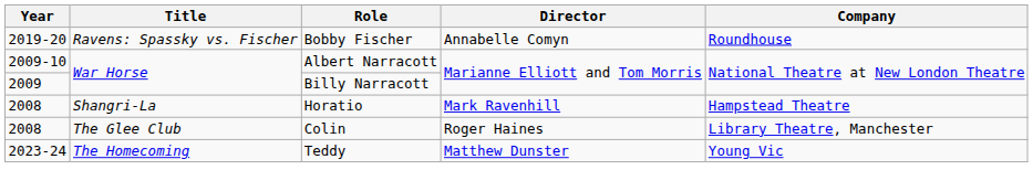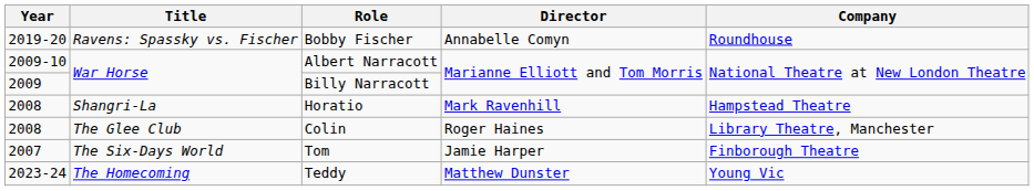+ row: 2007 | The Six-Days World | Tom | Jamie Harper | Finborough Theatre
